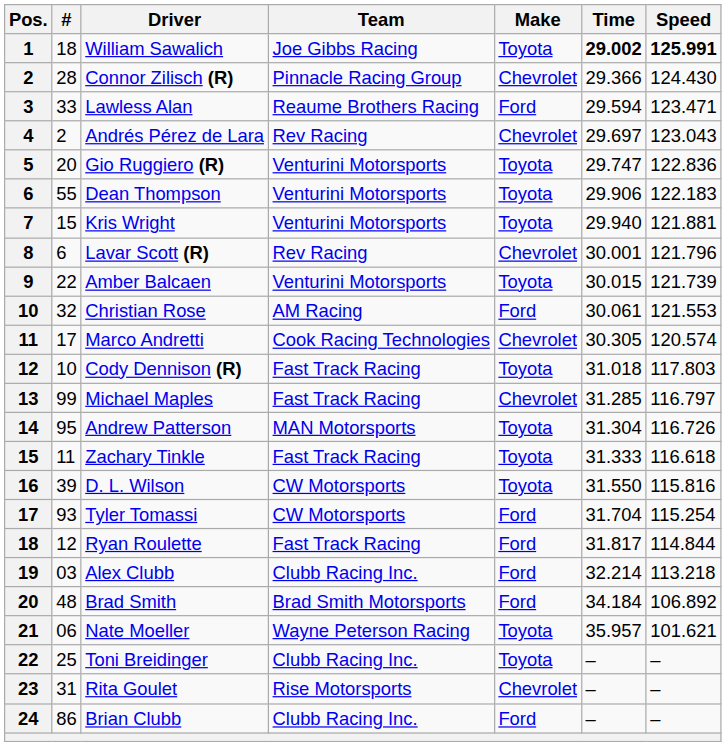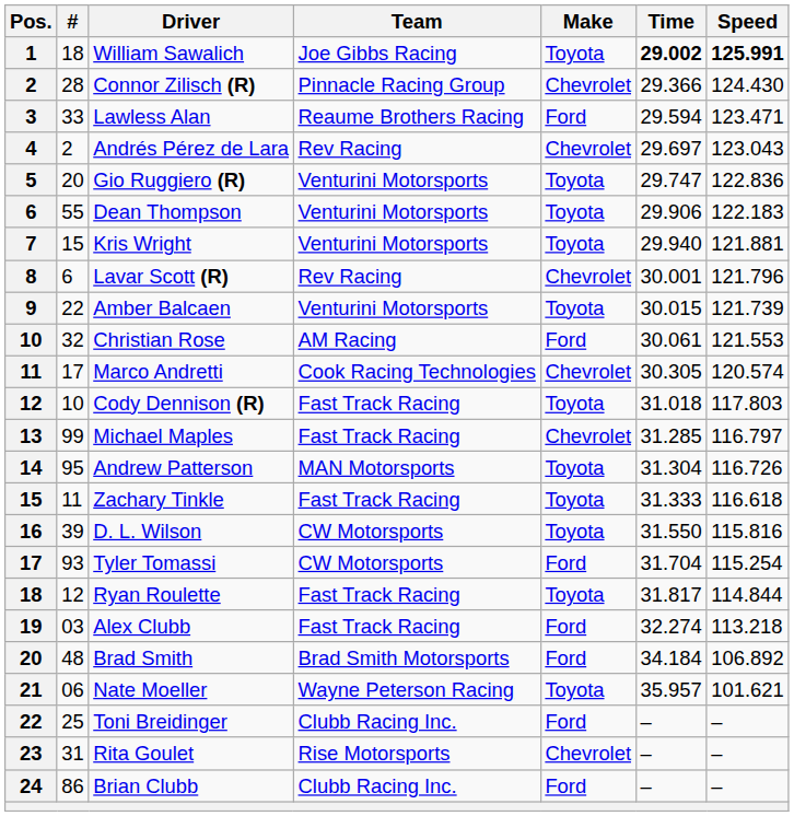Ryan Roulette | Make: Ford -> Toyota
Alex Clubb | Team: Clubb Racing Inc. -> Fast Track Racing
Alex Clubb | Time: 32.214 -> 32.274
Toni Breidinger | Make: Toyota -> Ford
